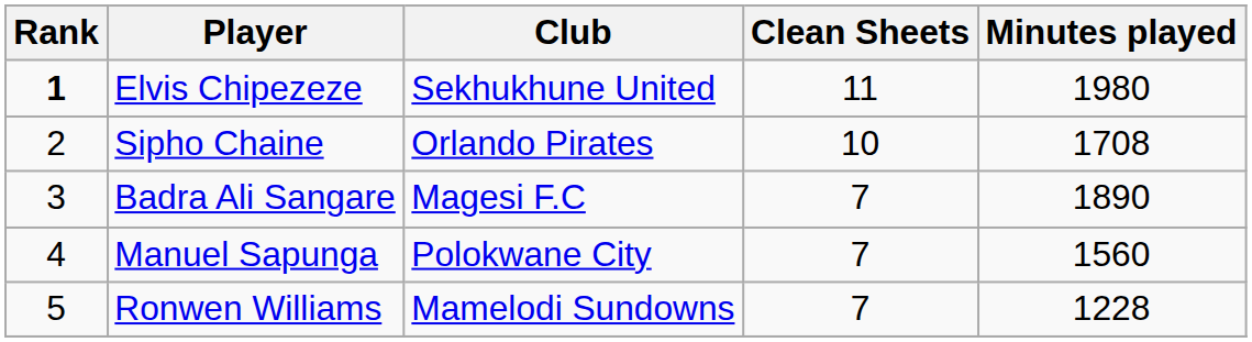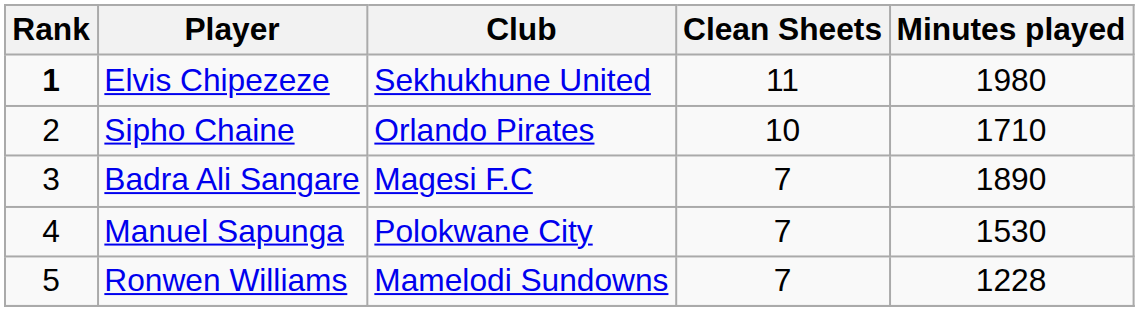Sipho Chaine | Minutes played: 1708 -> 1710
Manuel Sapunga | Minutes played: 1560 -> 1530
